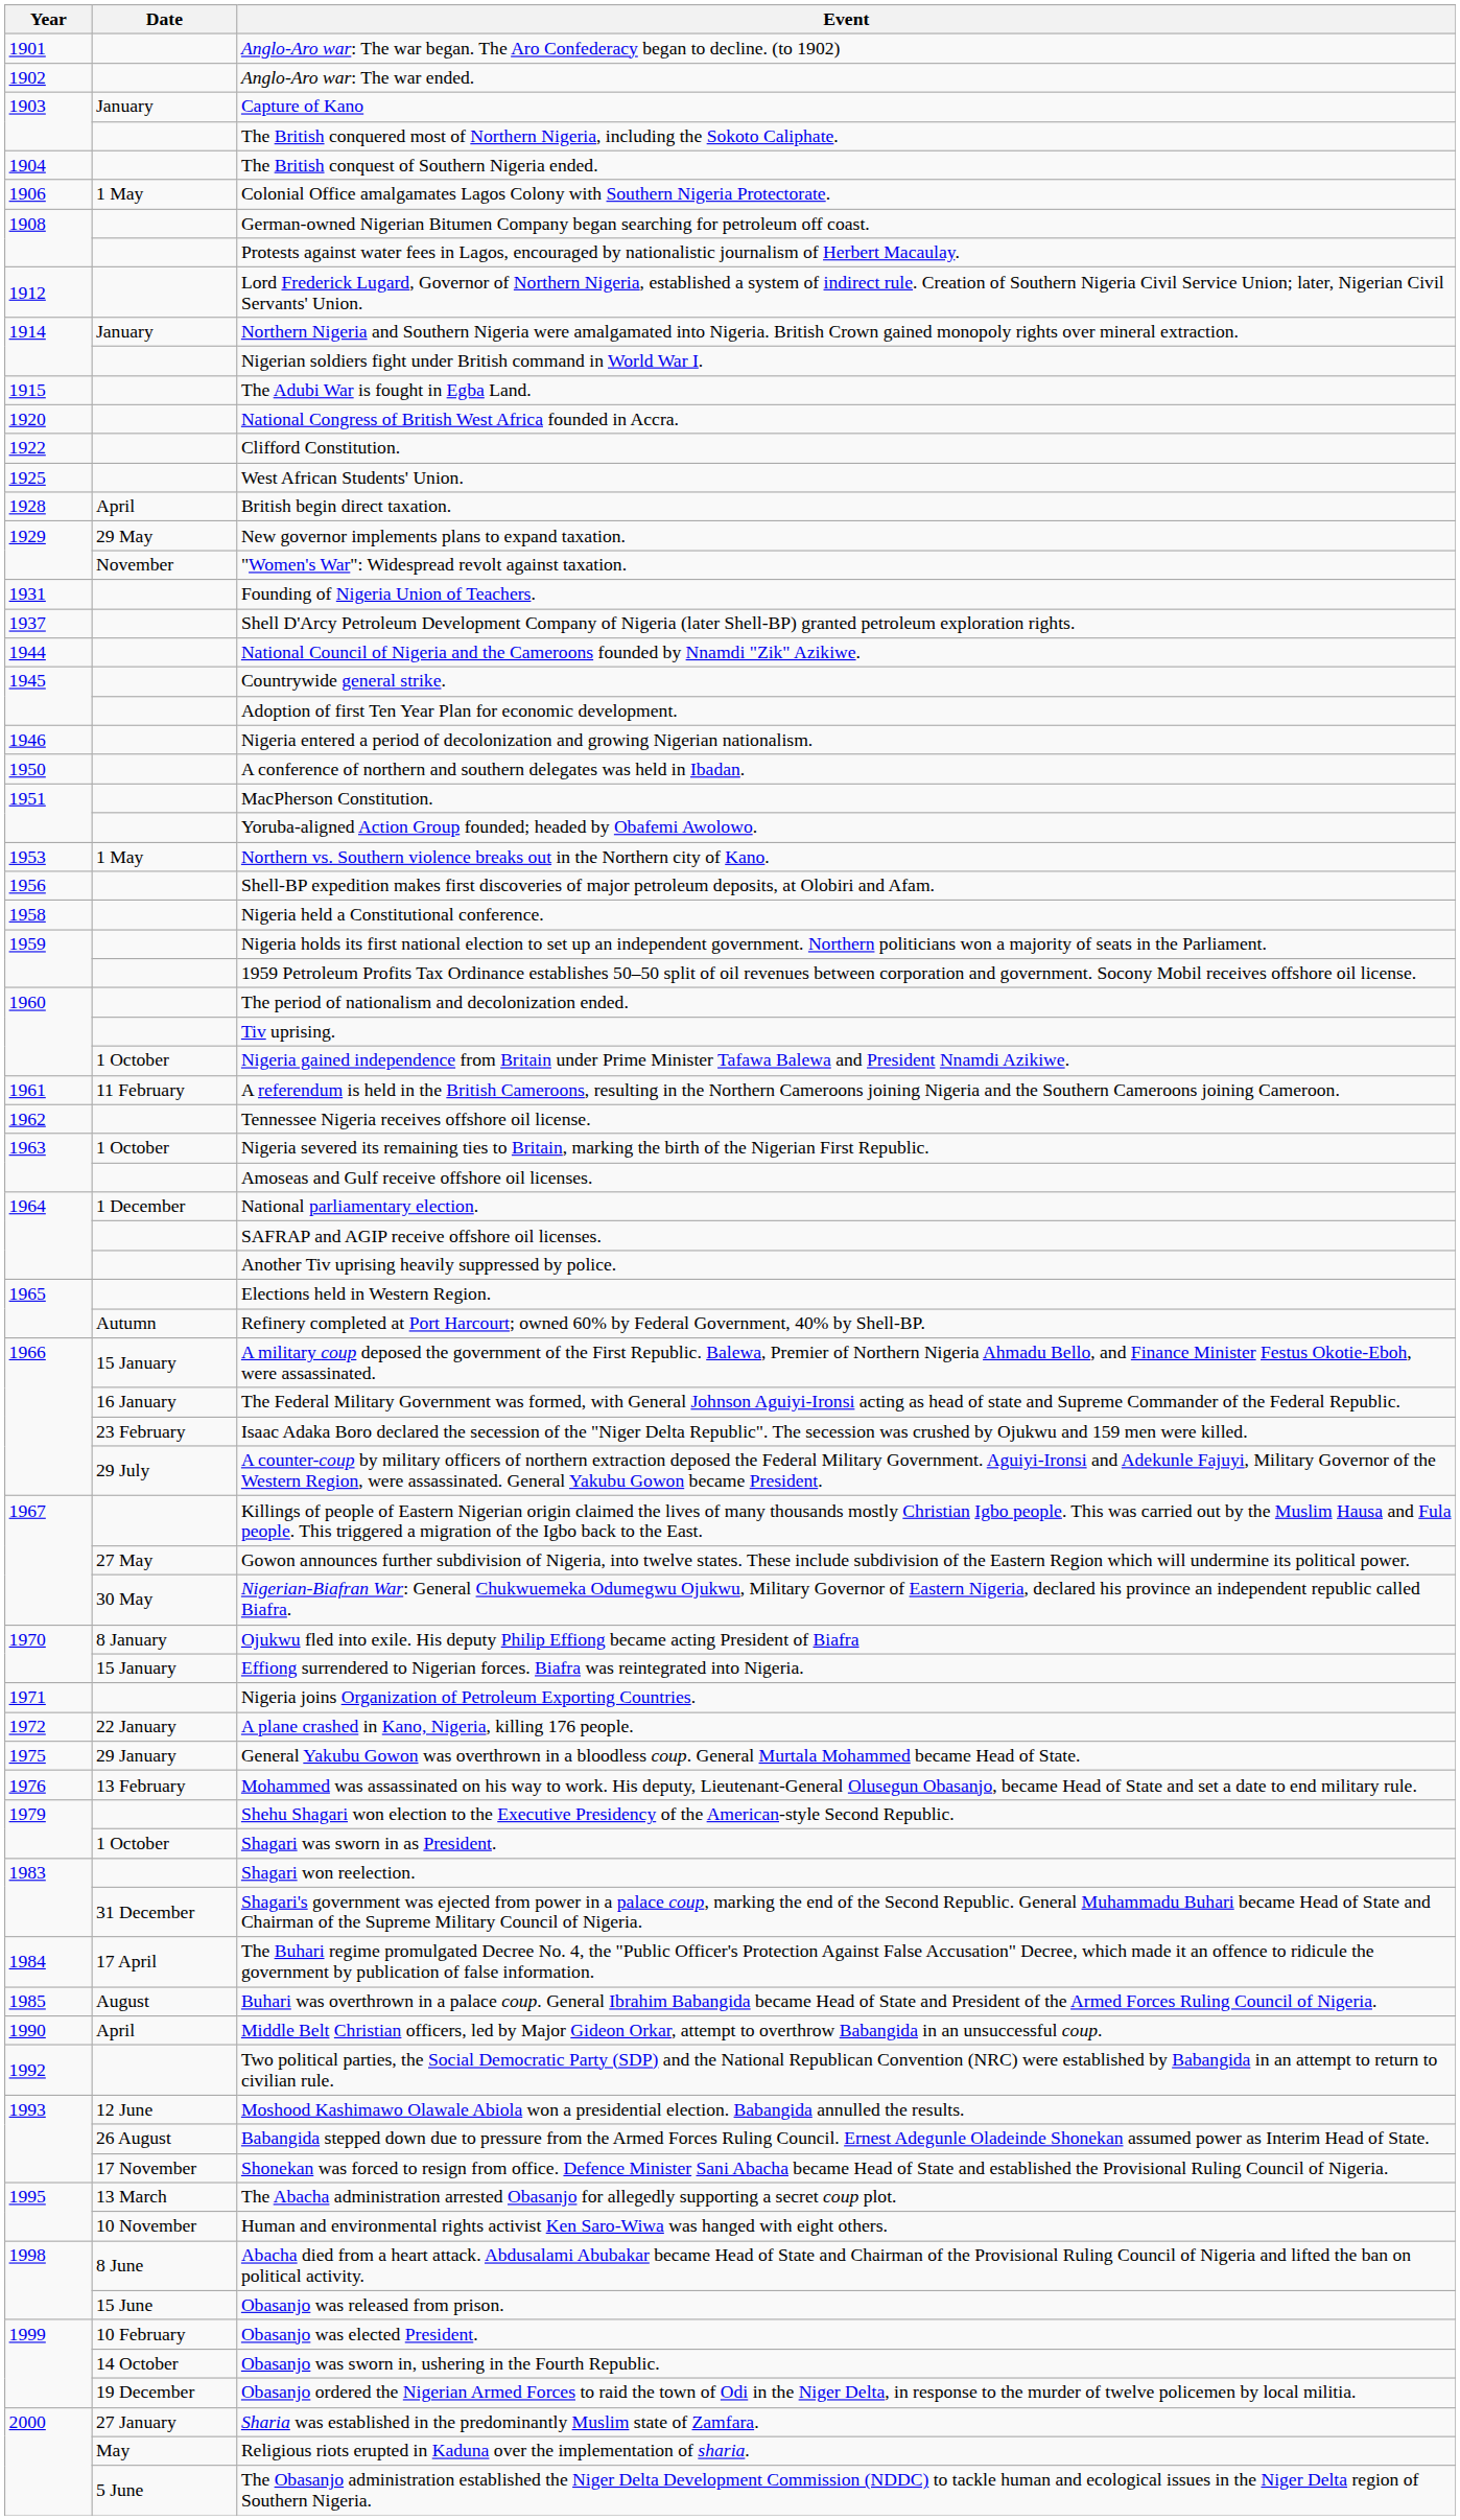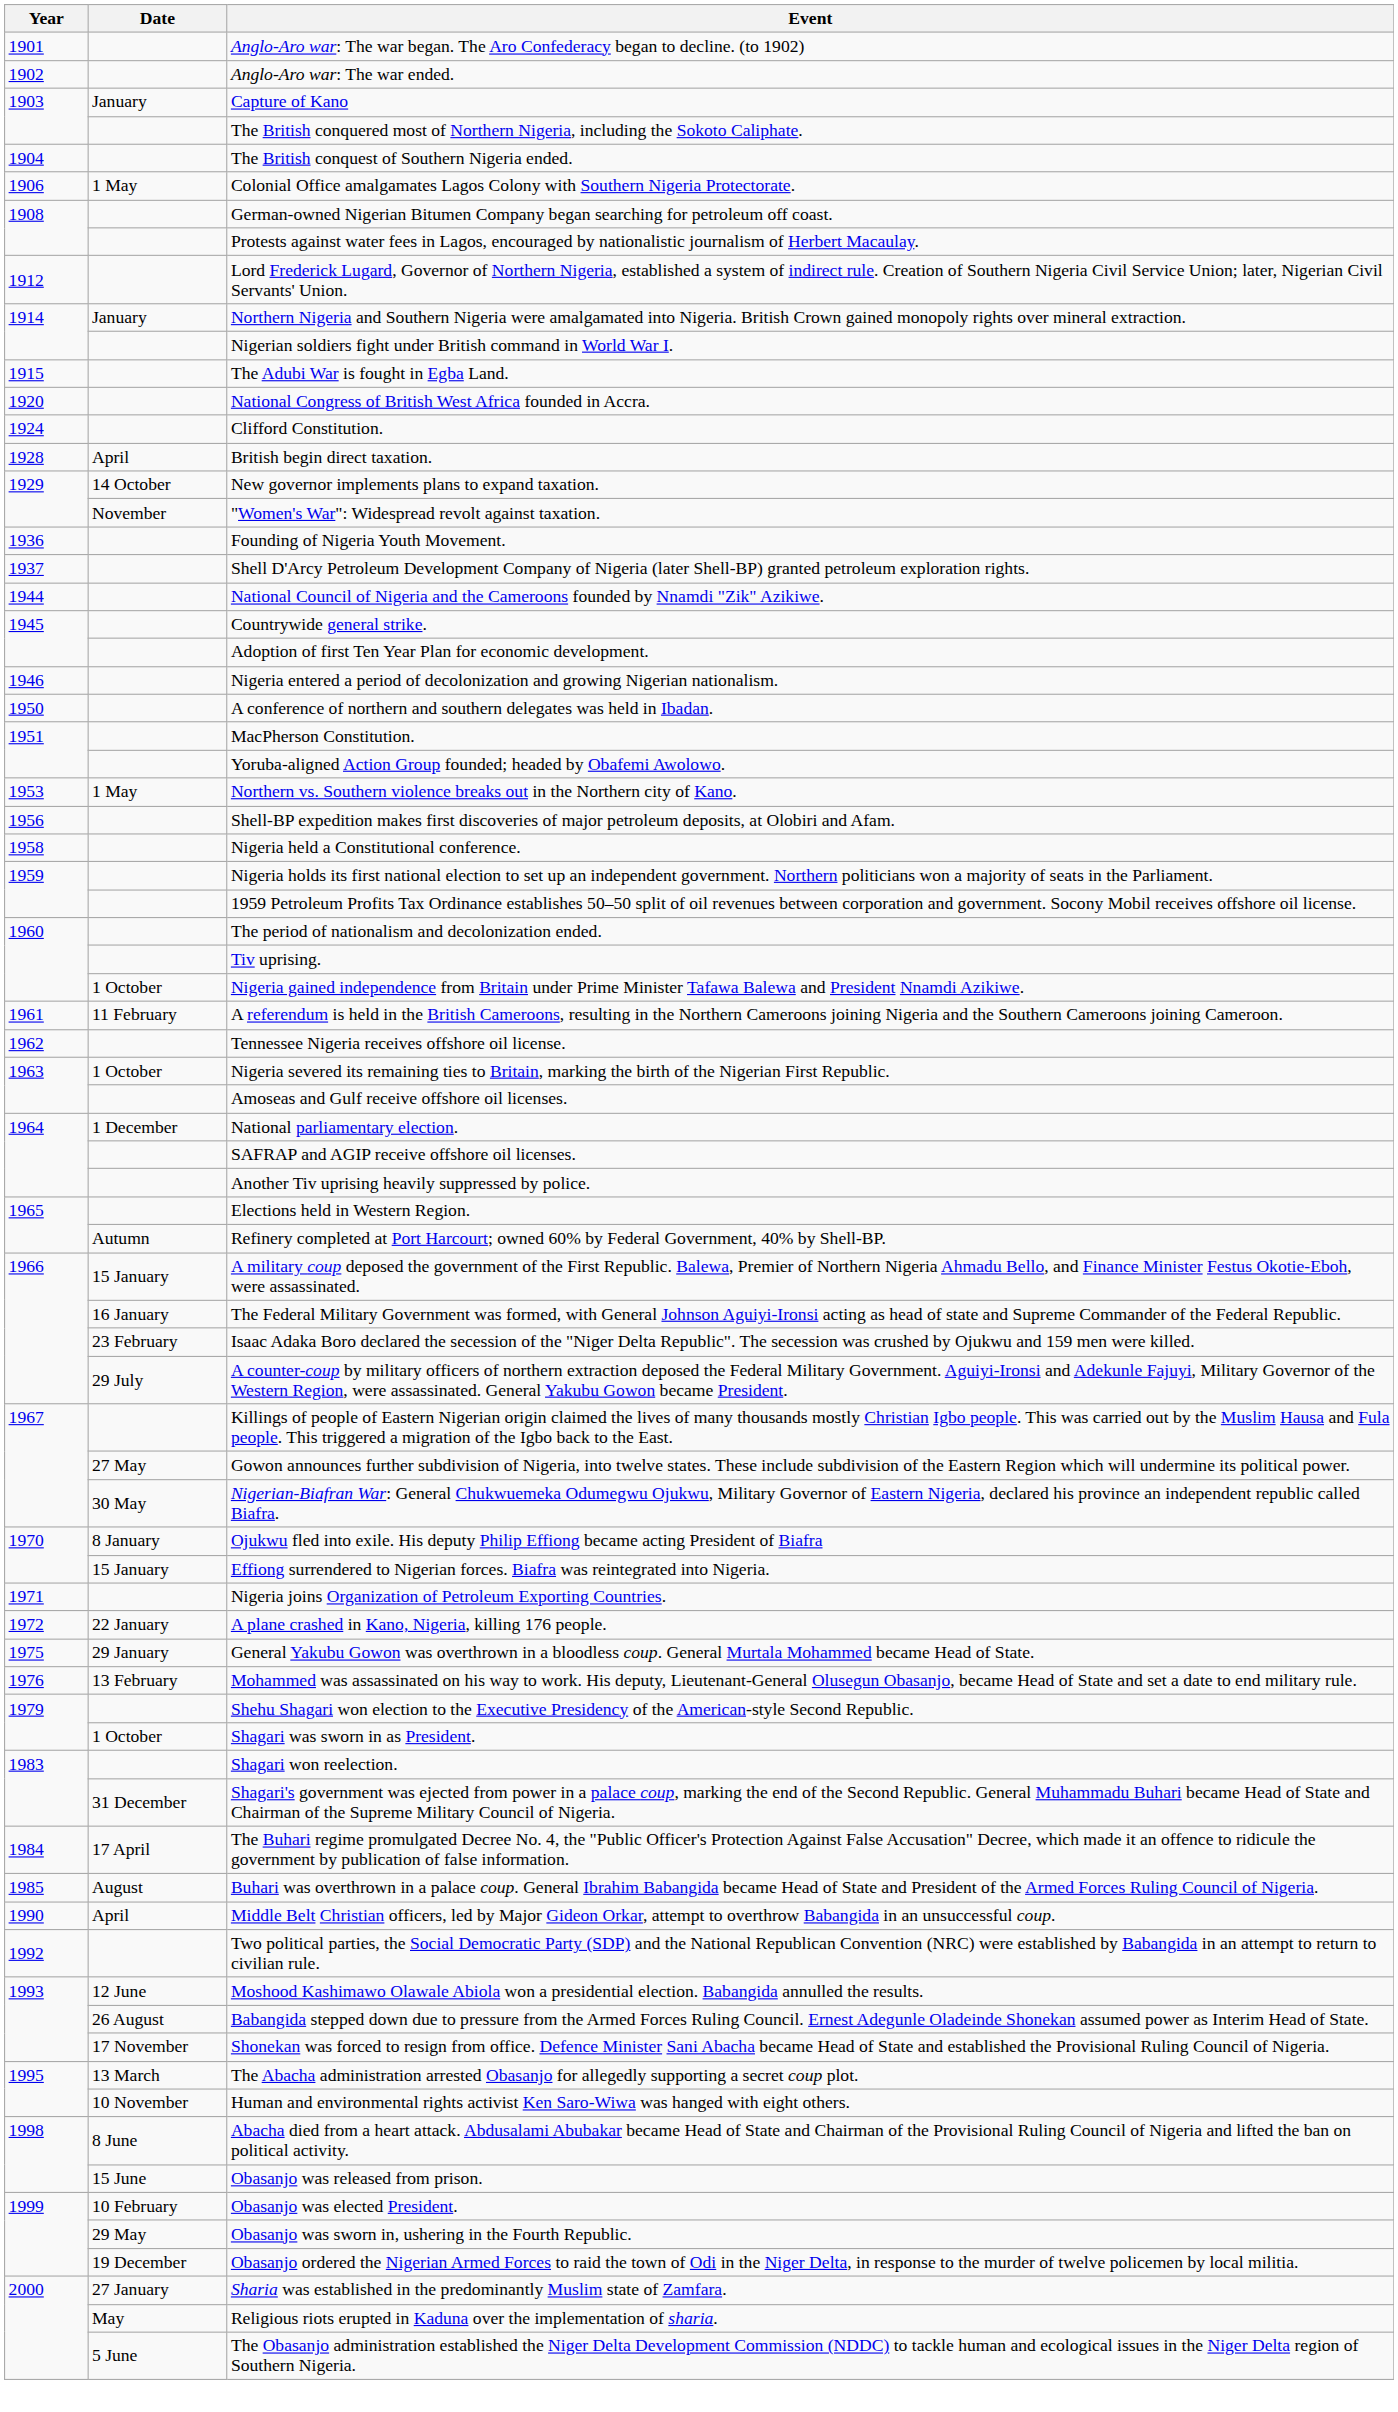Clifford Constitution. | Year: 1922 -> 1924
- row: 1925 | West African Students' Union.
New governor implements plans to expand taxation. | Date: 29 May -> 14 October
- row: 1931 | Founding of Nigeria Union of Teachers.
+ row: 1936 | Founding of Nigeria Youth Movement.
Obasanjo was sworn in, ushering in the Fourth Republic. | Date: 14 October -> 29 May
